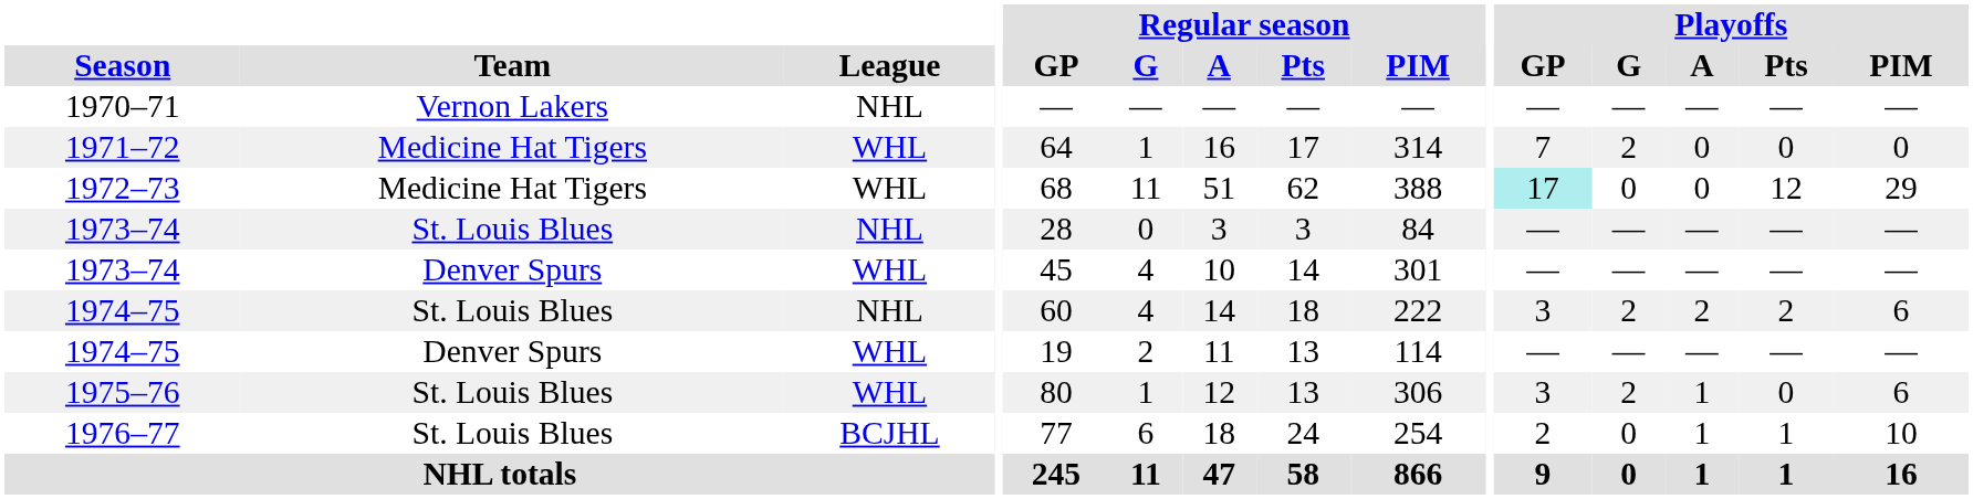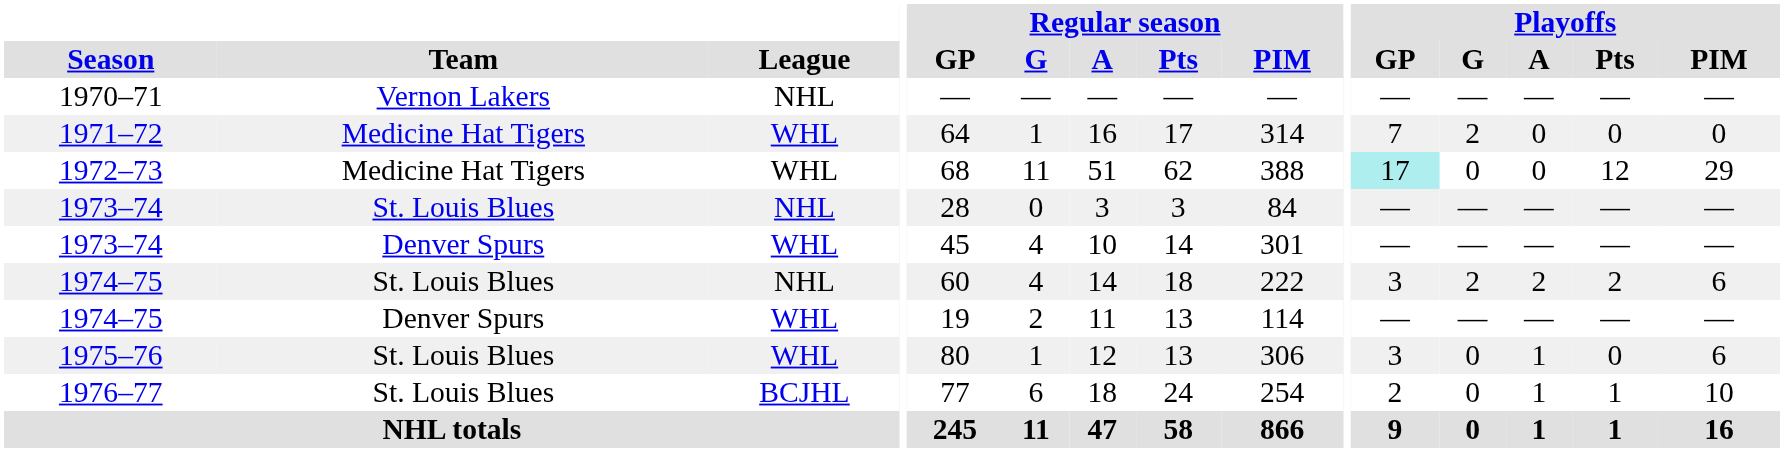1975–76 | Playoffs / G: 2 -> 0
